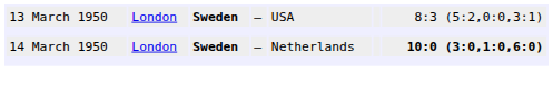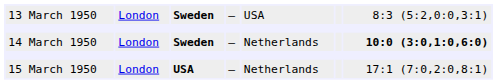+ row: 15 March 1950 | London | USA | – | Netherlands | 17:1 (7:0,2:0,8:1)
